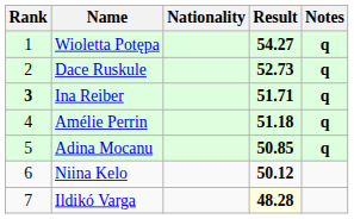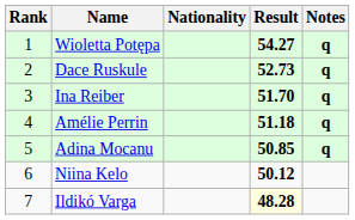Ina Reiber | Rank: bold -> normal
Ina Reiber | Result: 51.71 -> 51.70
